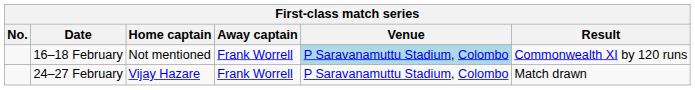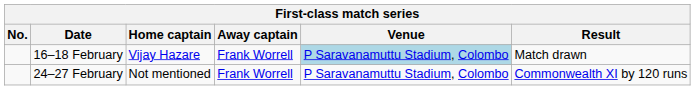16–18 February | Home captain: Not mentioned -> Vijay Hazare
16–18 February | Result: Commonwealth XI by 120 runs -> Match drawn
24–27 February | Home captain: Vijay Hazare -> Not mentioned
24–27 February | Result: Match drawn -> Commonwealth XI by 120 runs
